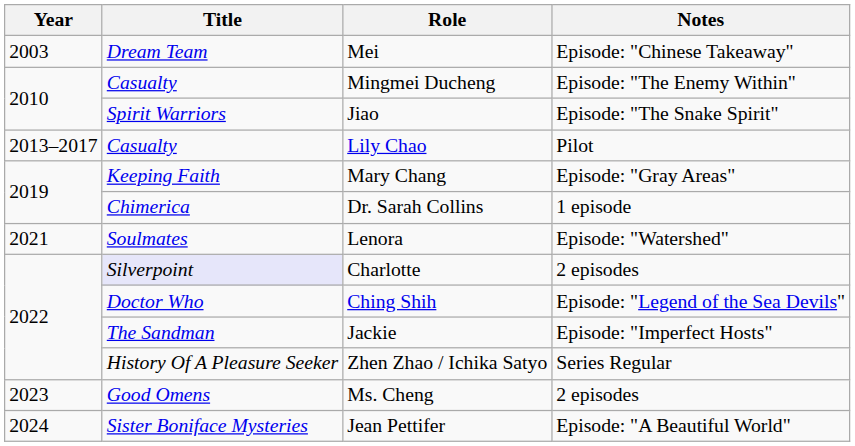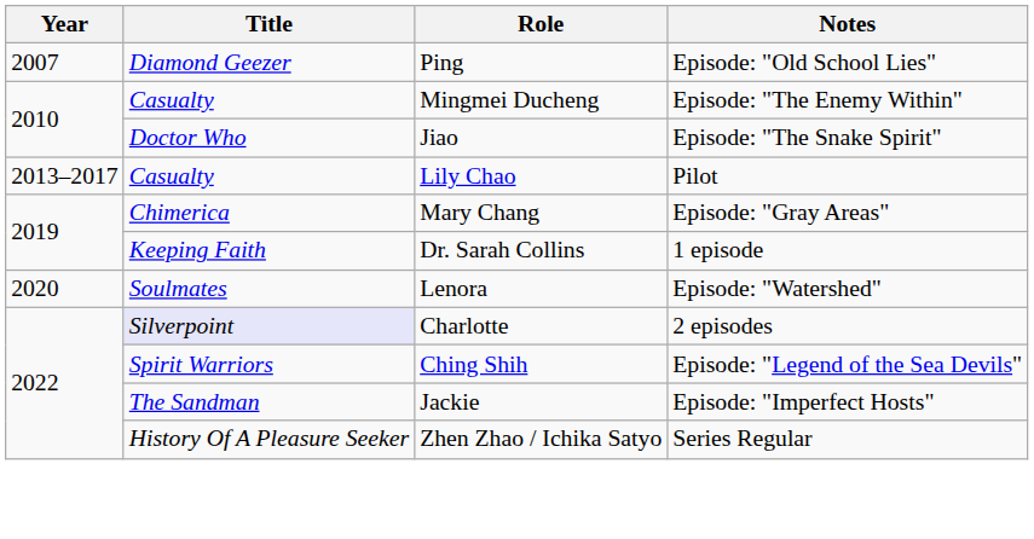- row: 2003 | Dream Team | Mei | Episode: "Chinese Takeaway"
+ row: 2007 | Diamond Geezer | Ping | Episode: "Old School Lies"
Jiao | Title: Spirit Warriors -> Doctor Who
Mary Chang | Title: Keeping Faith -> Chimerica
Dr. Sarah Collins | Title: Chimerica -> Keeping Faith
Lenora | Year: 2021 -> 2020
Ching Shih | Title: Doctor Who -> Spirit Warriors
- row: 2023 | Good Omens | Ms. Cheng | 2 episodes
- row: 2024 | Sister Boniface Mysteries | Jean Pettifer | Episode: "A Beautiful World"
